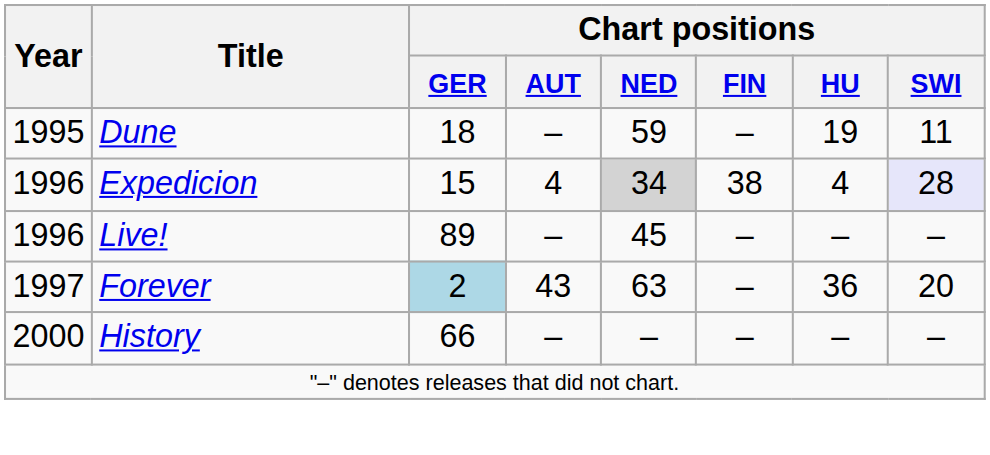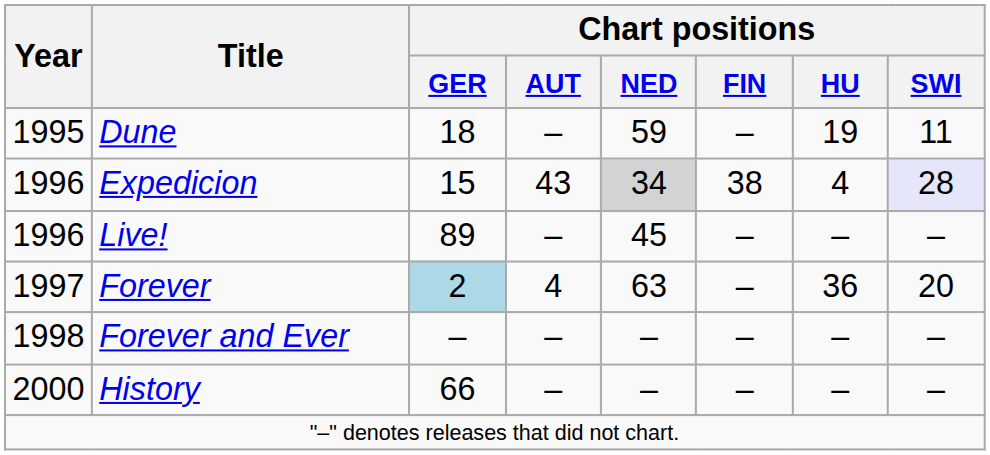Expedicion | Chart positions / AUT: 4 -> 43
Forever | Chart positions / AUT: 43 -> 4
+ row: 1998 | Forever and Ever | – | – | – | – | – | –
